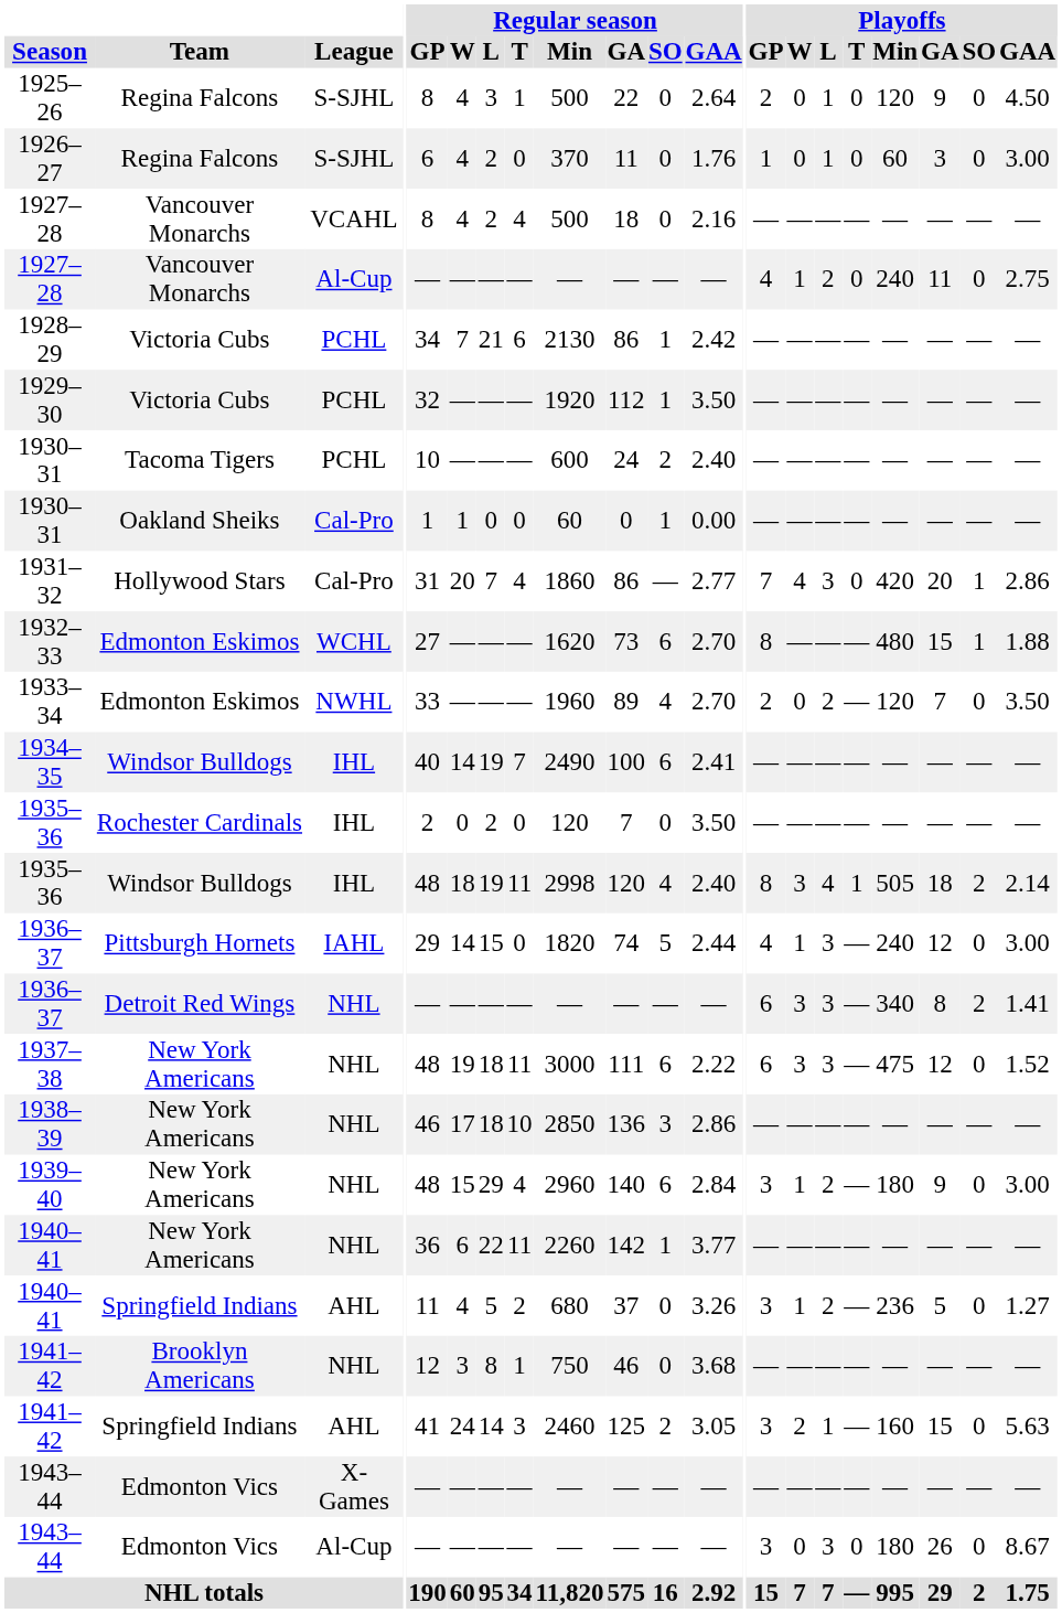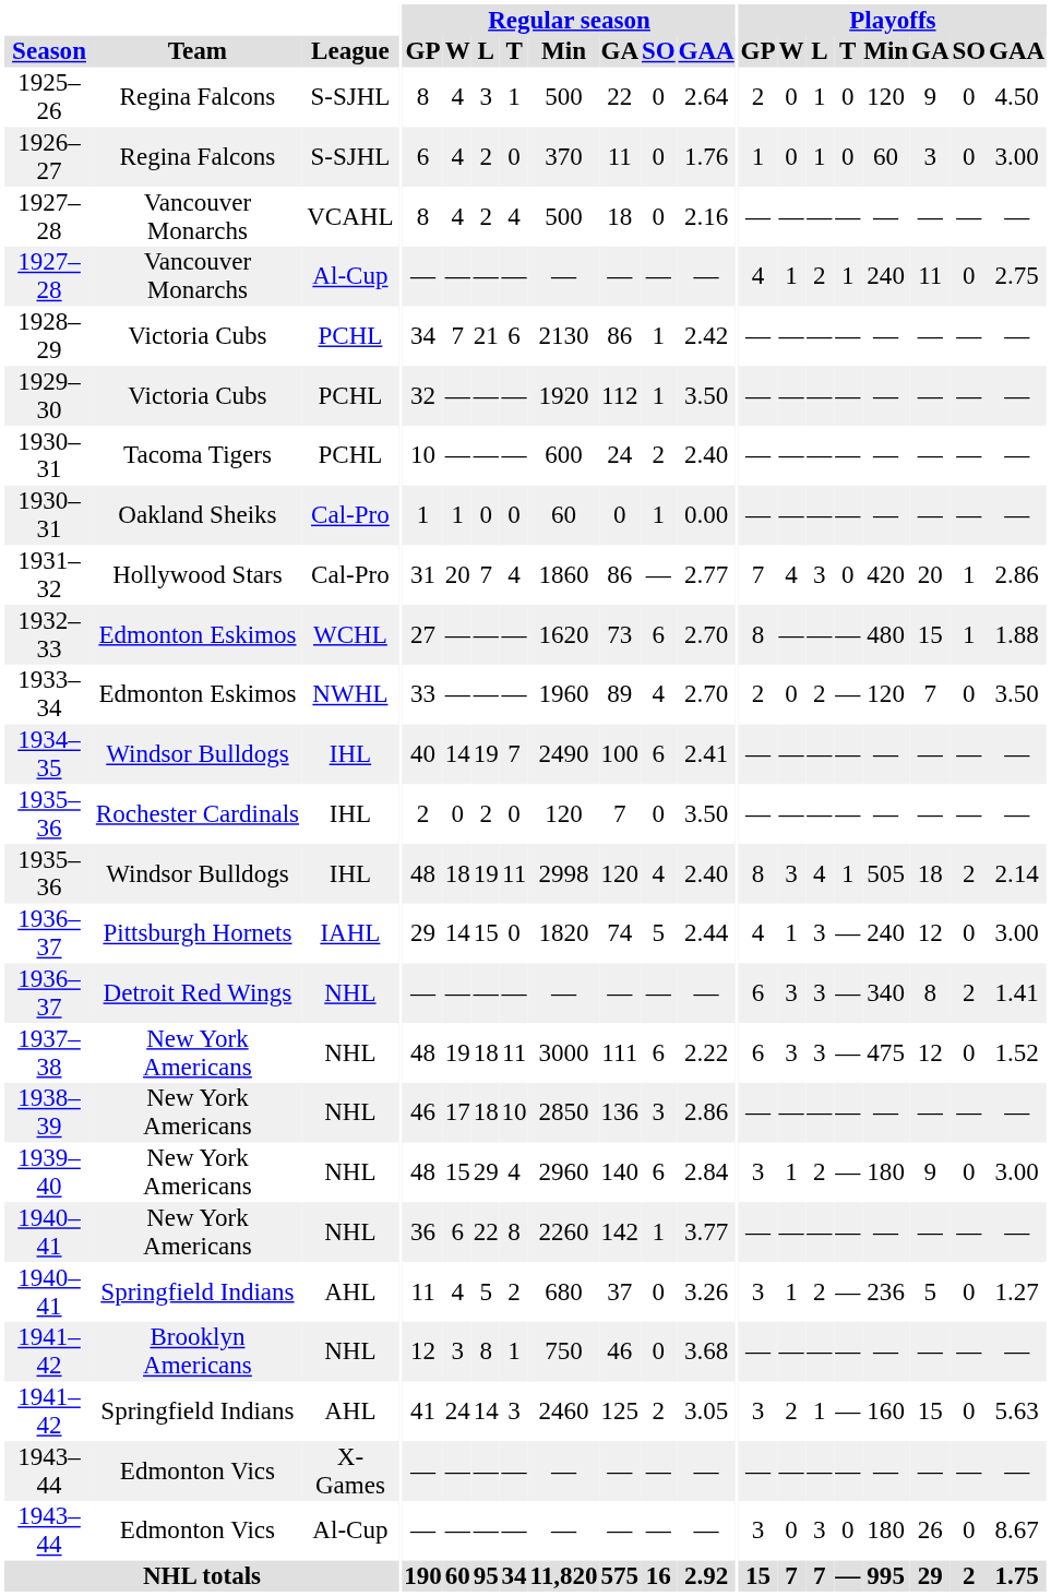1927–28 / Al-Cup | Playoffs / T: 0 -> 1
1940–41 / NHL | Regular season / T: 11 -> 8
